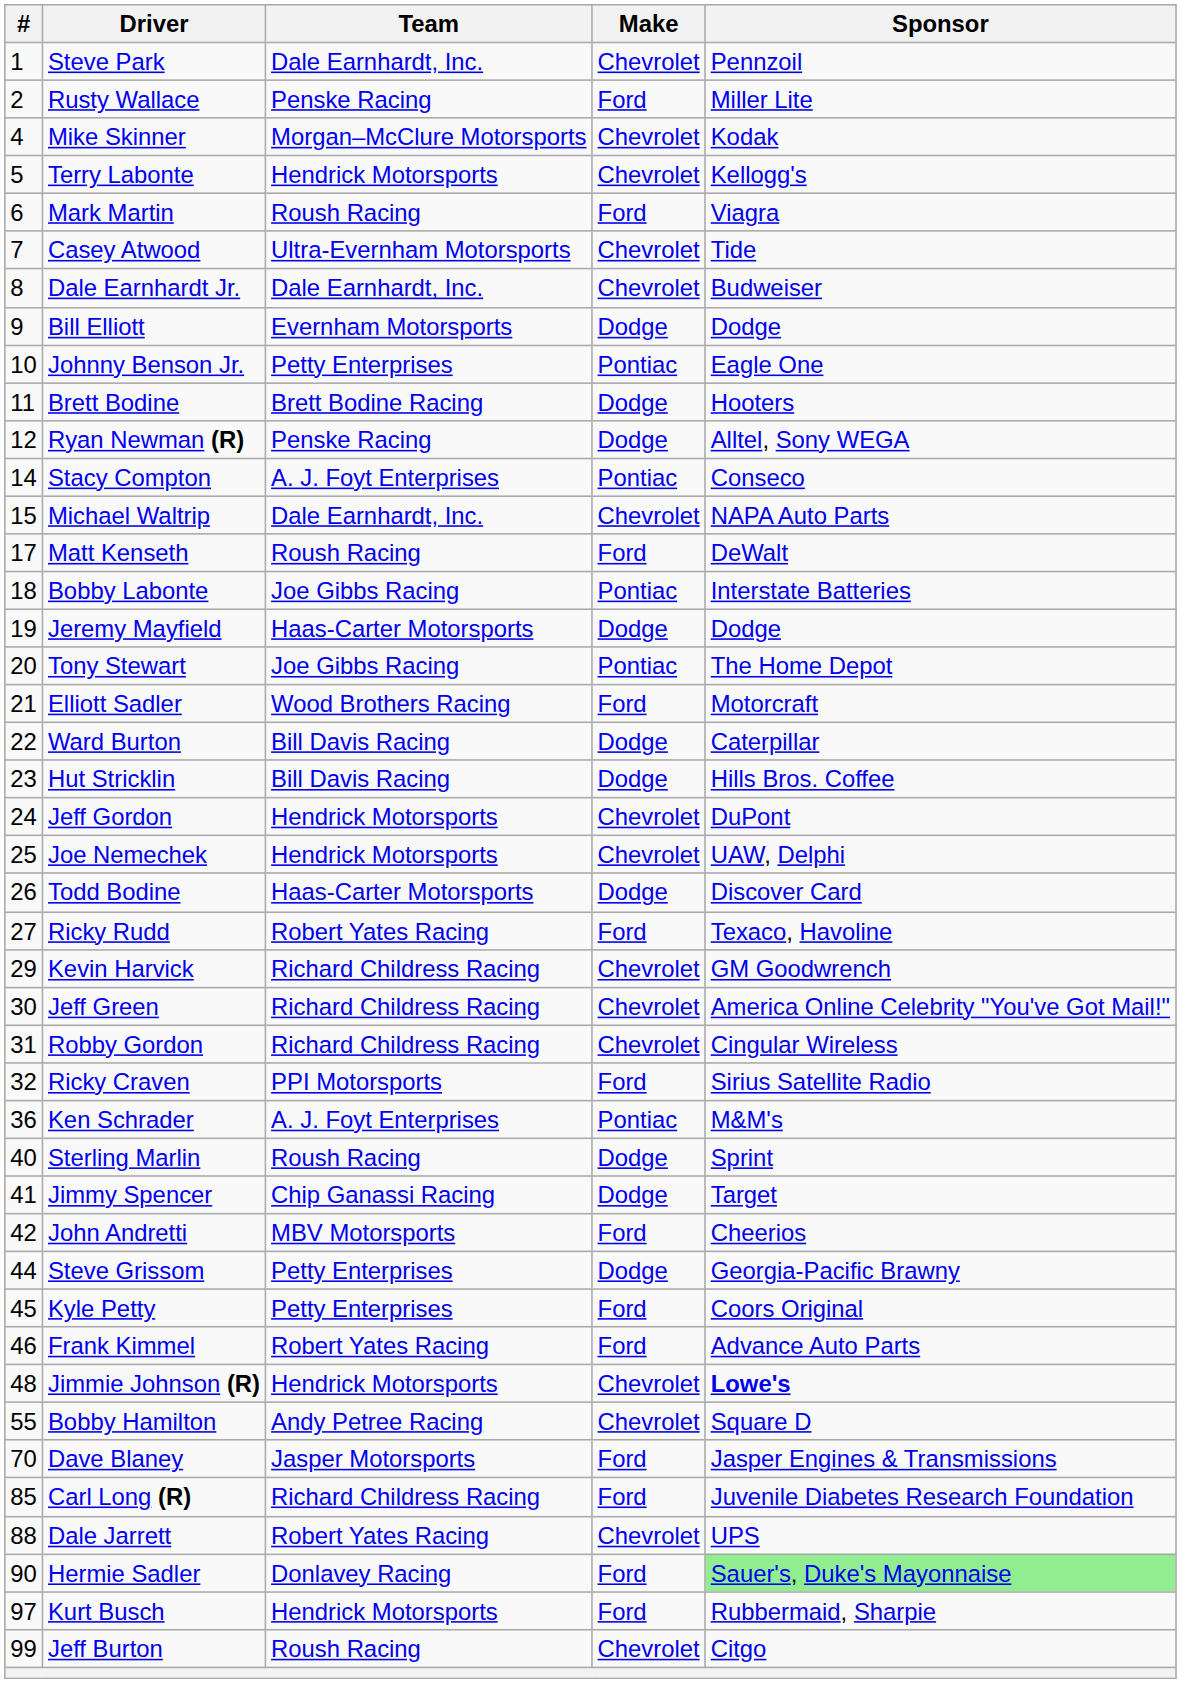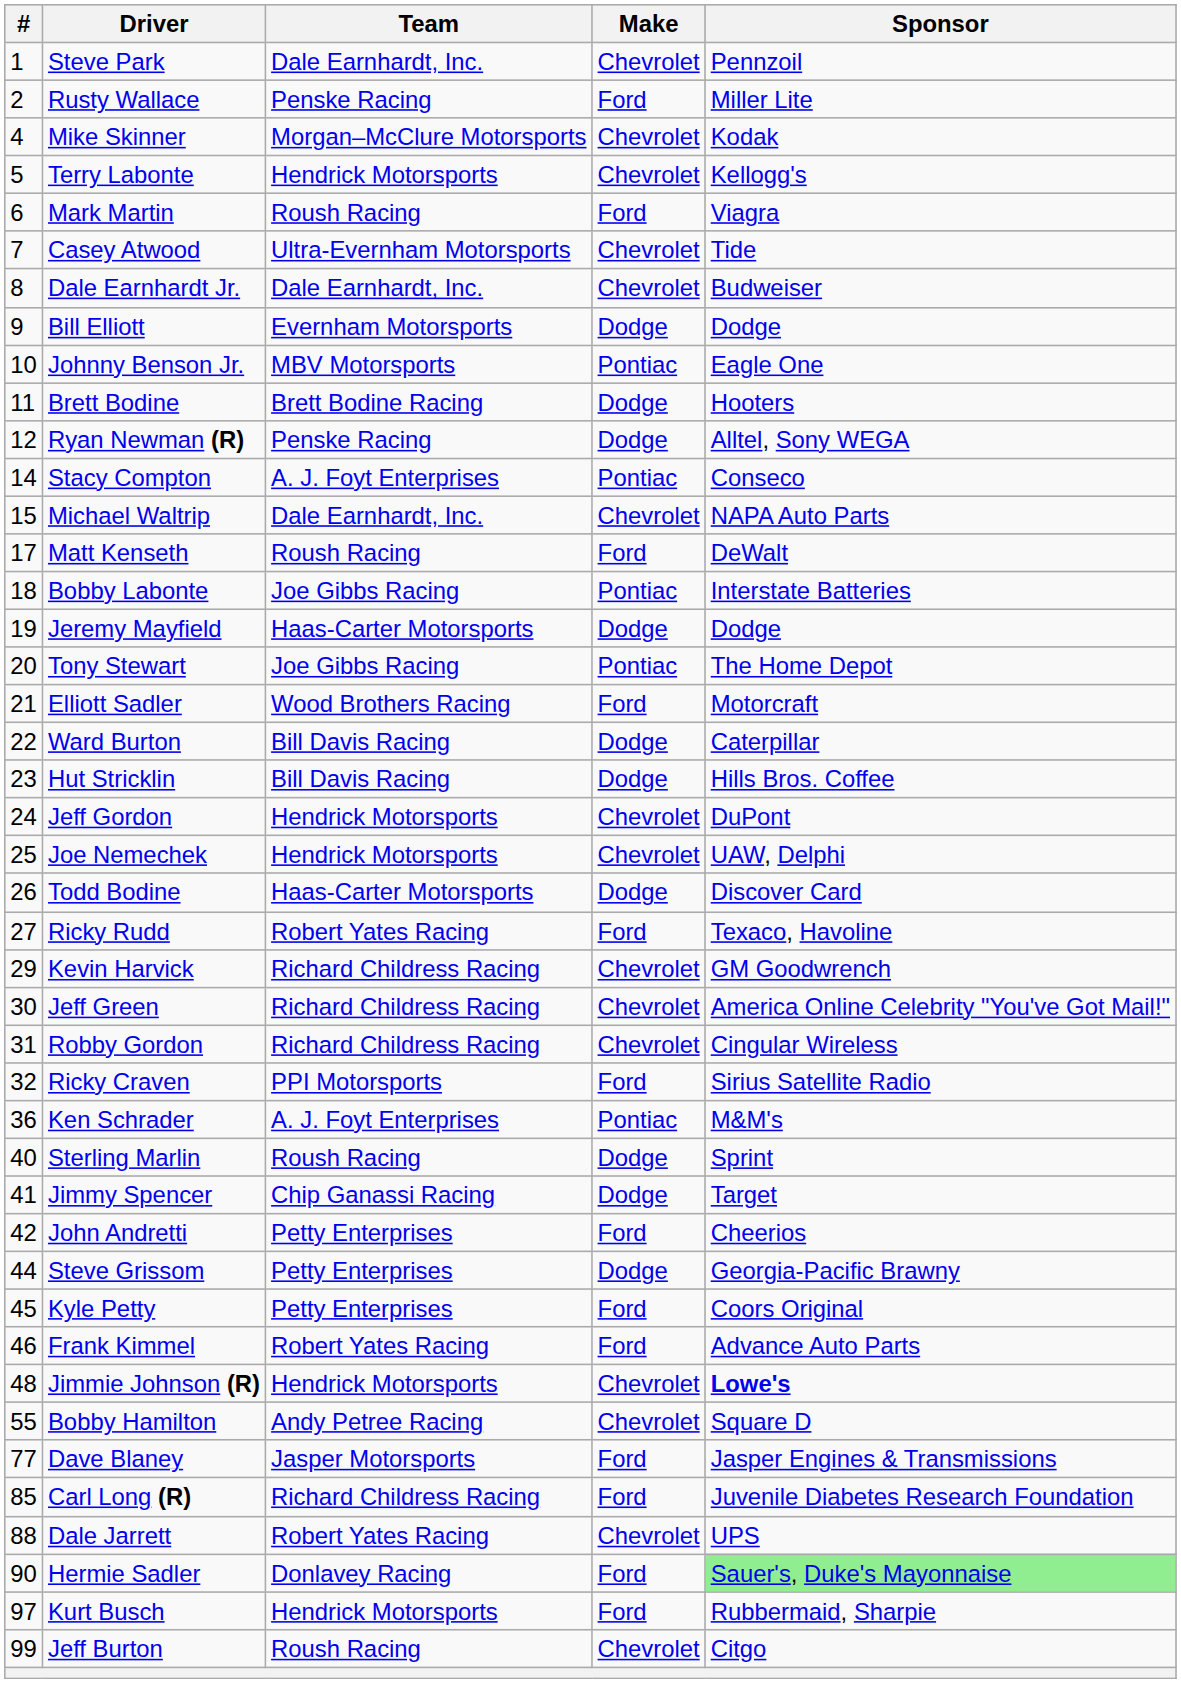Johnny Benson Jr. | Team: Petty Enterprises -> MBV Motorsports
John Andretti | Team: MBV Motorsports -> Petty Enterprises
Dave Blaney | #: 70 -> 77
